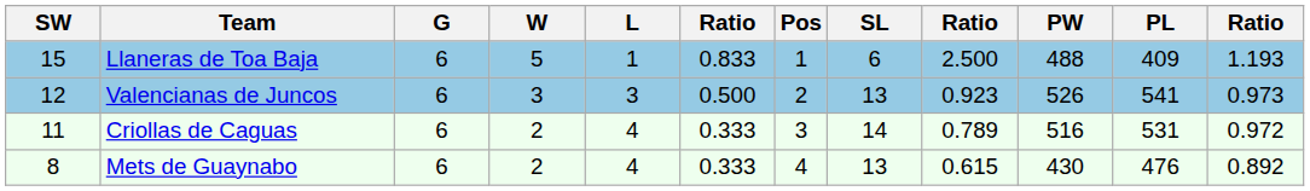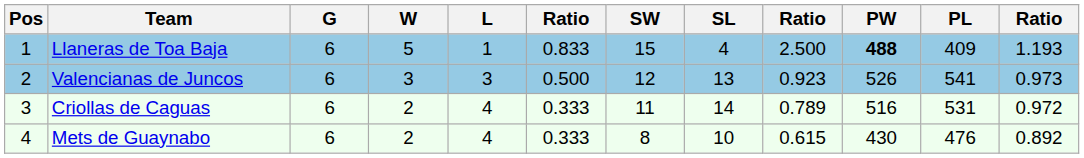columns swapped: Pos <-> SW
Llaneras de Toa Baja | SL: 6 -> 4
Llaneras de Toa Baja | PW: normal -> bold
Mets de Guaynabo | SL: 13 -> 10
